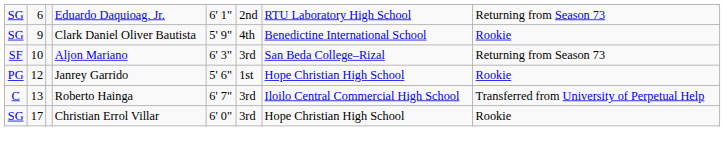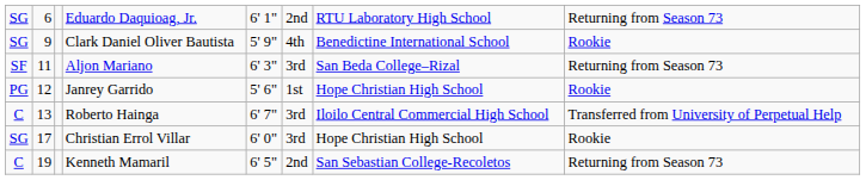Aljon Mariano | column 2: 10 -> 11
+ row: C | 19 | Kenneth Mamaril | 6' 5" | 2nd | San Sebastian College-Recoletos | Returning from Season 73
